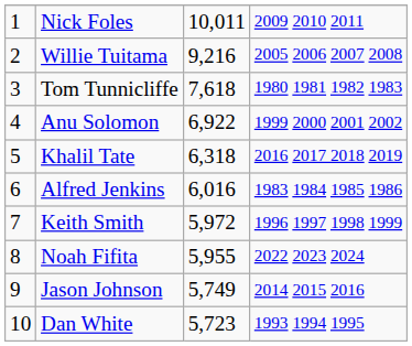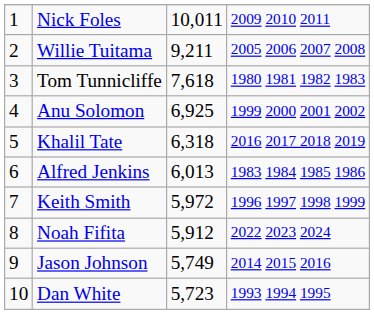Willie Tuitama | column 3: 9,216 -> 9,211
Anu Solomon | column 3: 6,922 -> 6,925
Alfred Jenkins | column 3: 6,016 -> 6,013
Noah Fifita | column 3: 5,955 -> 5,912
